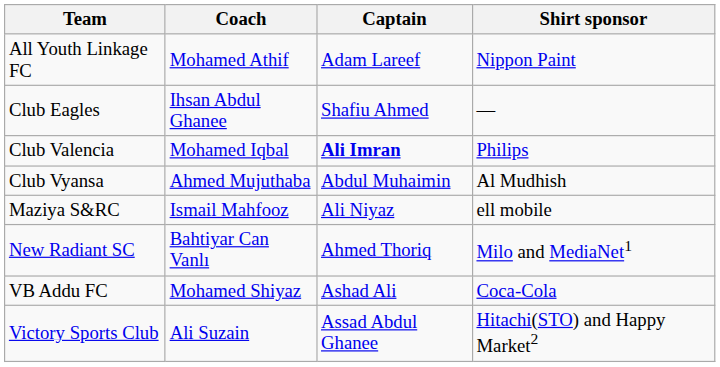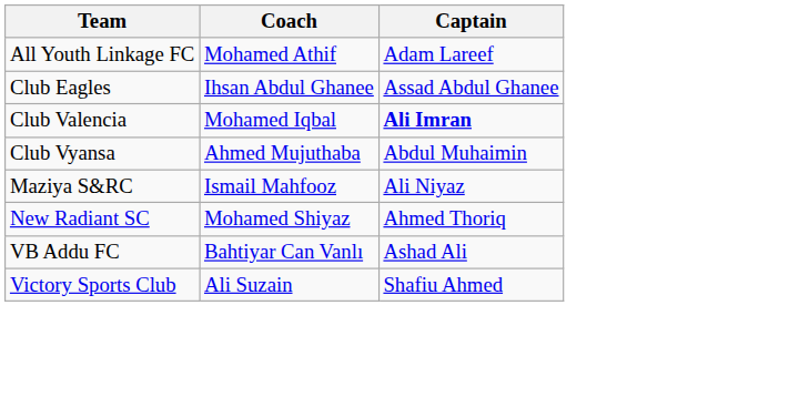- column: Shirt sponsor | Nippon Paint | — | Philips | Al Mudhish | ell mobile | Milo and MediaNet1 | Coca-Cola | Hitachi(STO) and Happy Market2
Club Eagles | Captain: Shafiu Ahmed -> Assad Abdul Ghanee
New Radiant SC | Coach: Bahtiyar Can Vanlı -> Mohamed Shiyaz
VB Addu FC | Coach: Mohamed Shiyaz -> Bahtiyar Can Vanlı
Victory Sports Club | Captain: Assad Abdul Ghanee -> Shafiu Ahmed
